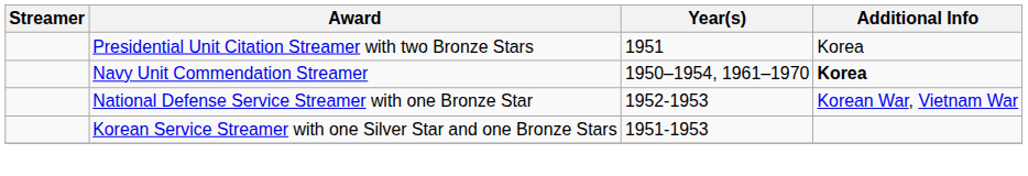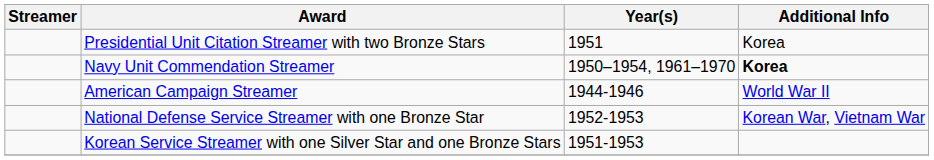+ row: American Campaign Streamer | 1944-1946 | World War II
